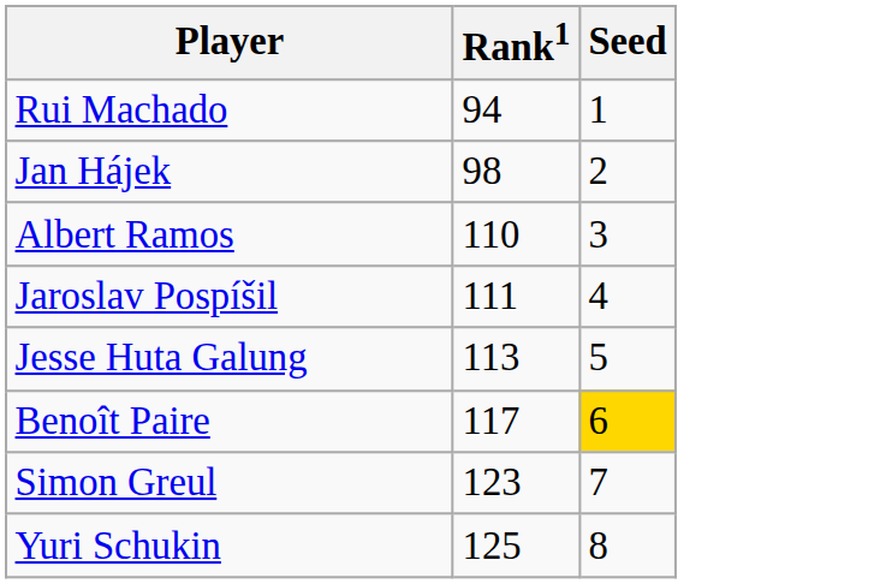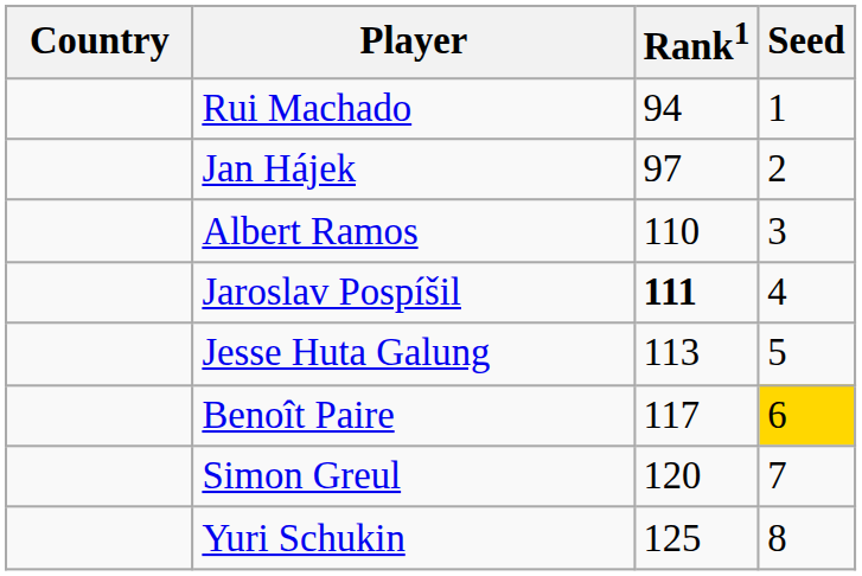+ column: Country
Jan Hájek | Rank1: 98 -> 97
Jaroslav Pospíšil | Rank1: normal -> bold
Simon Greul | Rank1: 123 -> 120
